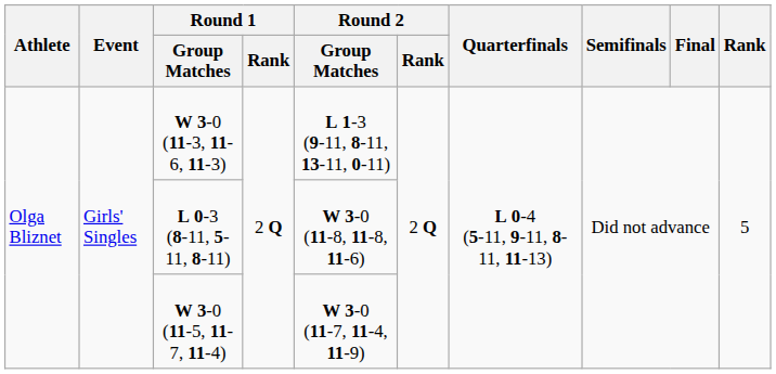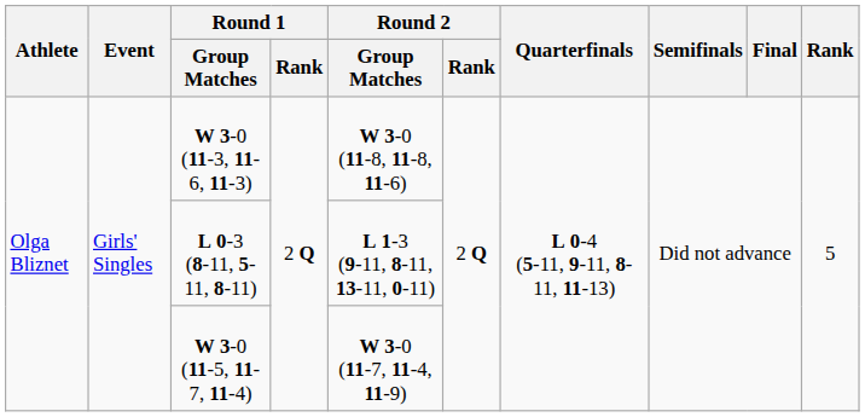W 3-0 (11-3, 11-6, 11-3) | Round 2 / Group Matches: L 1-3 (9-11, 8-11, 13-11, 0-11) -> W 3-0 (11-8, 11-8, 11-6)
L 0-3 (8-11, 5-11, 8-11) | Round 2 / Group Matches: W 3-0 (11-8, 11-8, 11-6) -> L 1-3 (9-11, 8-11, 13-11, 0-11)
